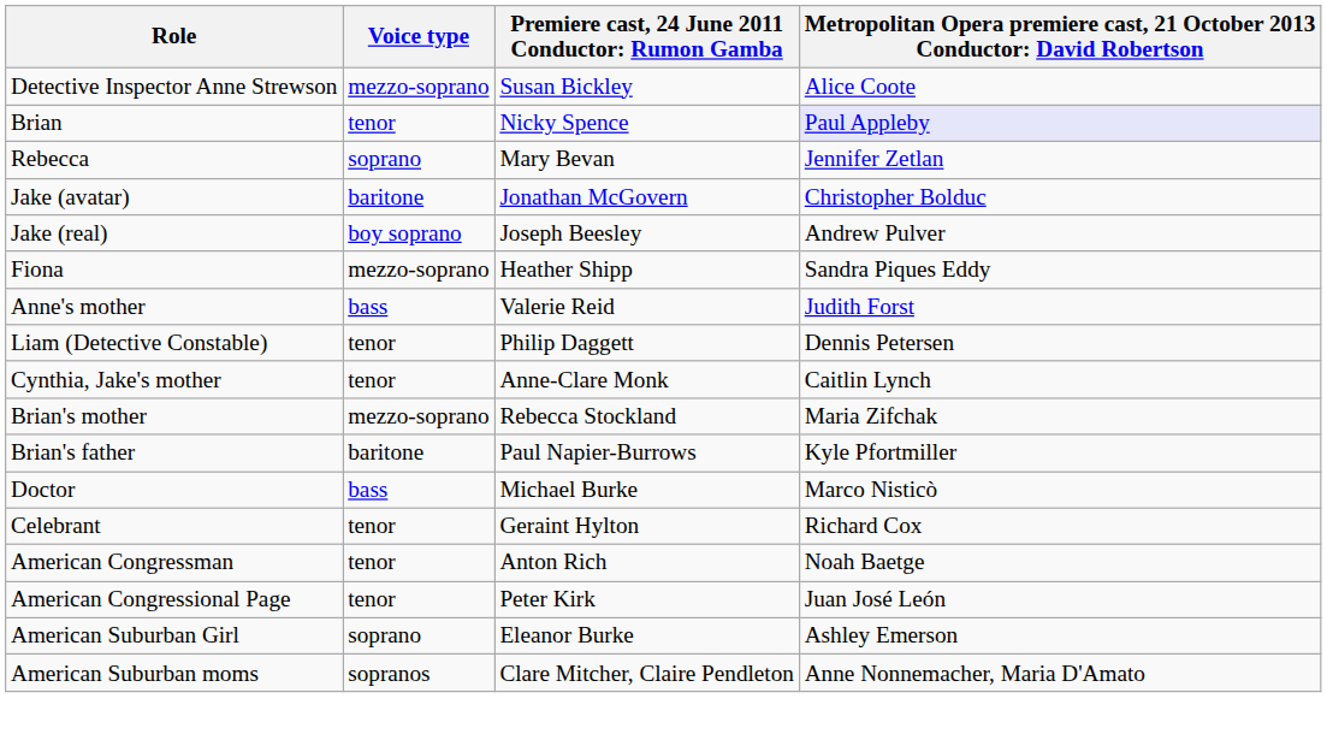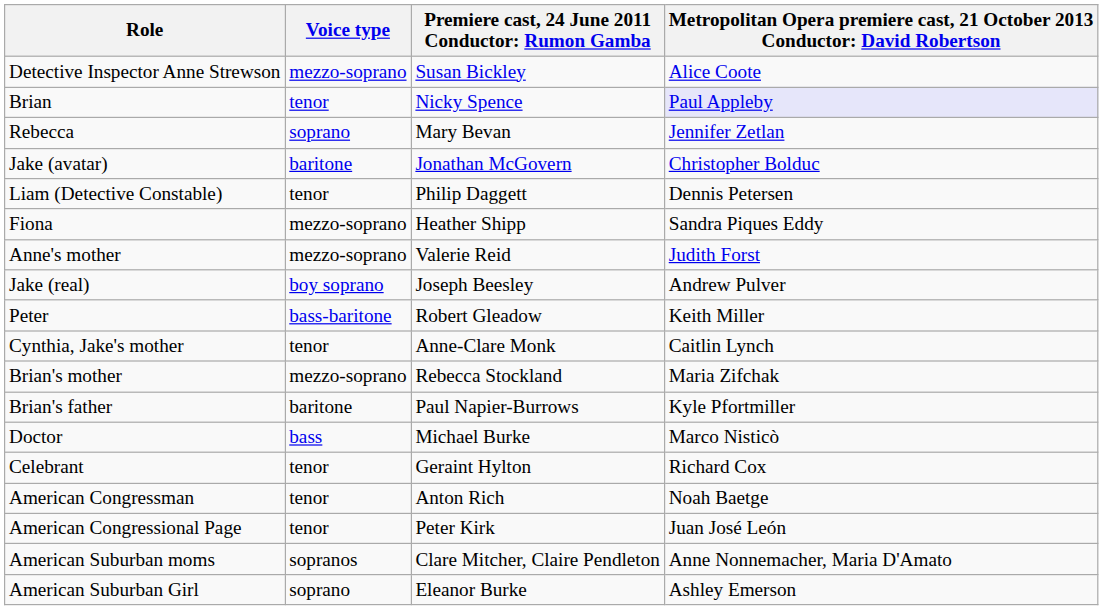rows swapped: Jake (real) <-> Liam (Detective Constable)
Anne's mother | Voice type: bass -> mezzo-soprano
+ row: Peter | bass-baritone | Robert Gleadow | Keith Miller
rows swapped: American Suburban Girl <-> American Suburban moms
